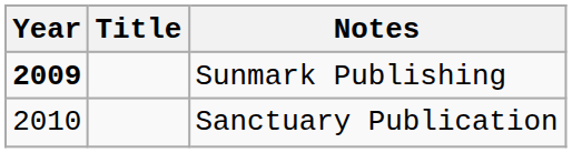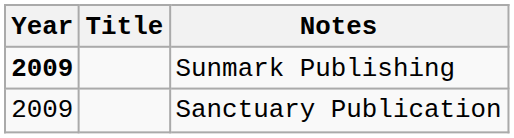Sanctuary Publication | Year: 2010 -> 2009
